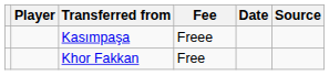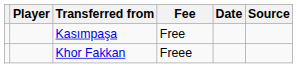Kasımpaşa | Fee: Freee -> Free
Khor Fakkan | Fee: Free -> Freee
